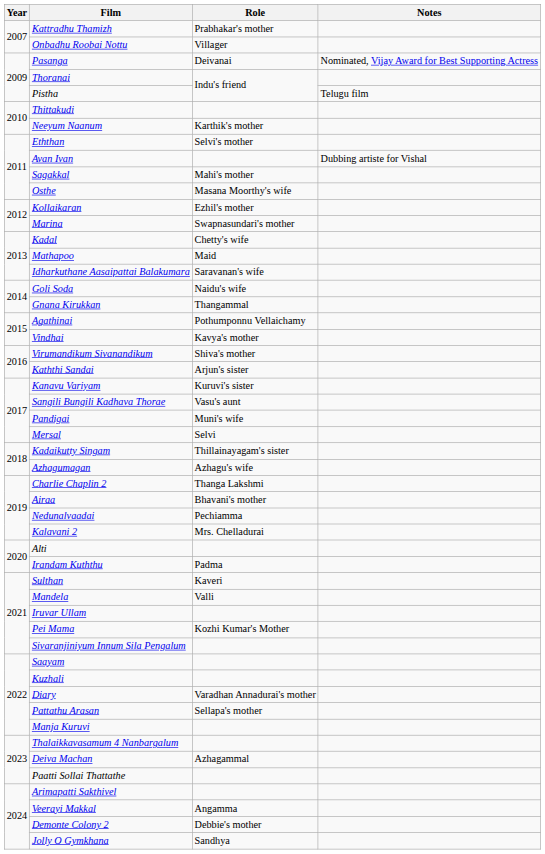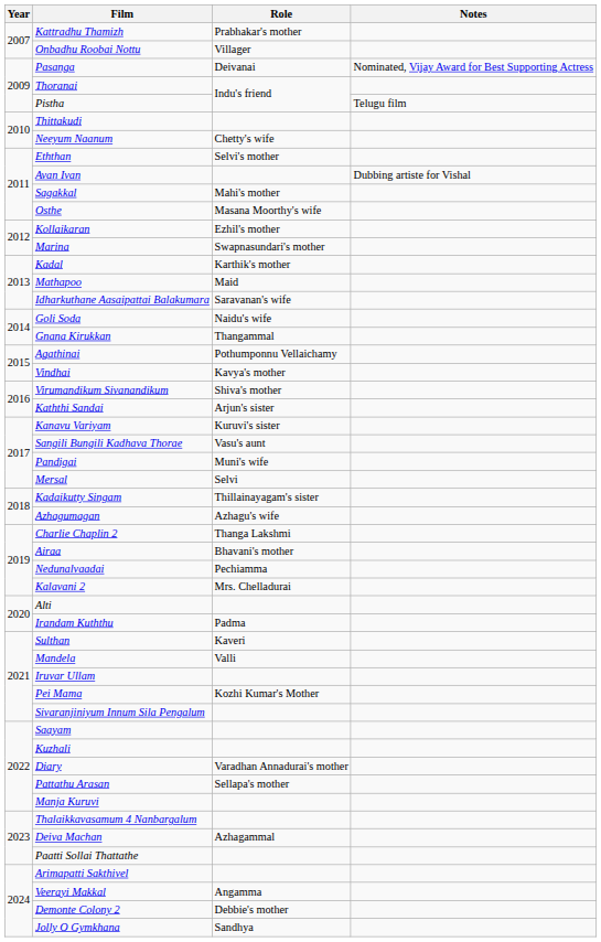Neeyum Naanum | Role: Karthik's mother -> Chetty's wife
Kadal | Role: Chetty's wife -> Karthik's mother
